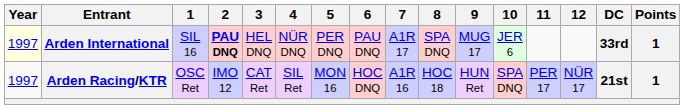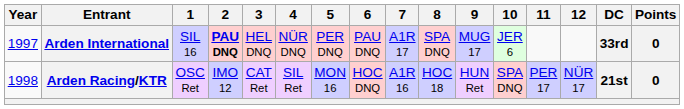Arden International | Year: lightyellow background -> no background
Arden International | Points: 1 -> 0
Arden Racing/KTR | Year: 1997 -> 1998
Arden Racing/KTR | Points: 1 -> 0
